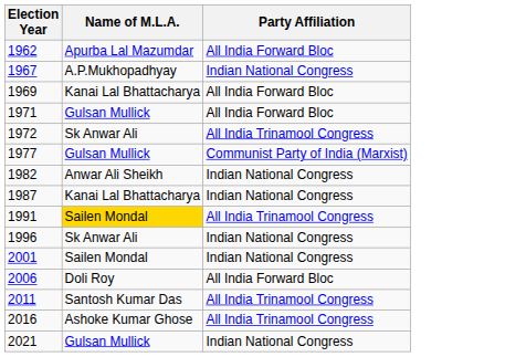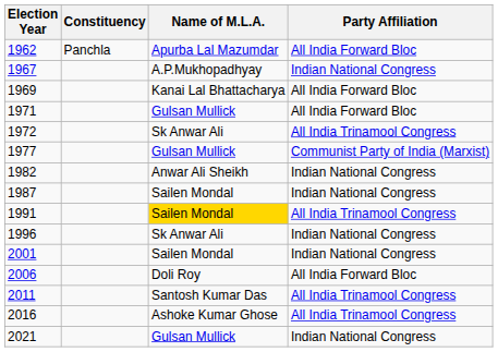+ column: Constituency | Panchla
1987 | Name of M.L.A.: Kanai Lal Bhattacharya -> Sailen Mondal
